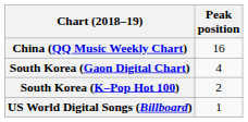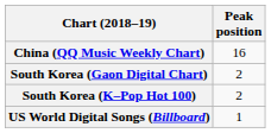South Korea (Gaon Digital Chart) | Peak position: 4 -> 2
